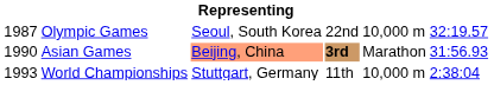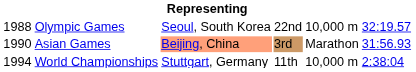Olympic Games | column 1: 1987 -> 1988
Asian Games | column 4: bold -> normal
World Championships | column 1: 1993 -> 1994
